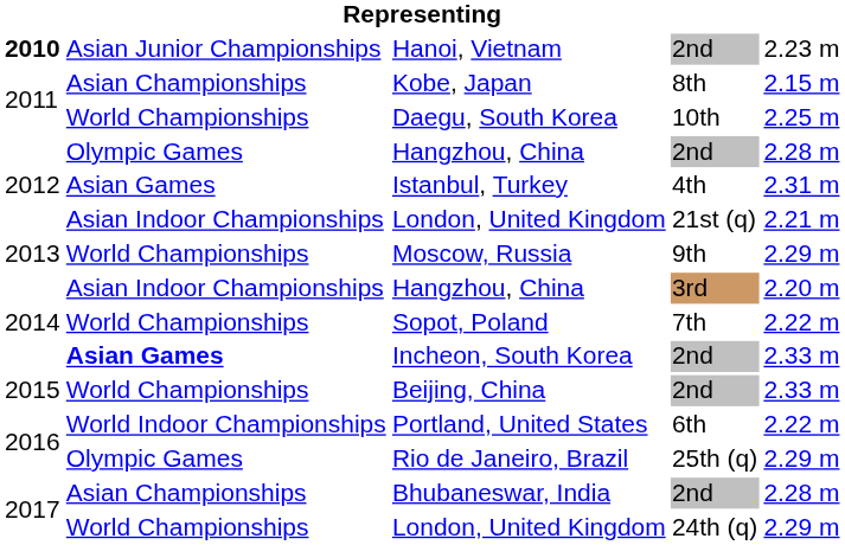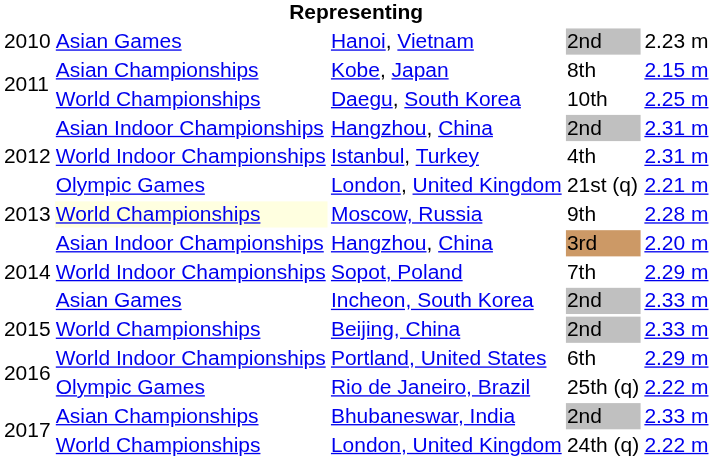Hanoi, Vietnam | column 1: bold -> normal
Hanoi, Vietnam | column 2: Asian Junior Championships -> Asian Games
Hangzhou, China / 2nd | column 2: Olympic Games -> Asian Indoor Championships
Hangzhou, China / 2nd | column 5: 2.28 m -> 2.31 m
Istanbul, Turkey | column 2: Asian Games -> World Indoor Championships
London, United Kingdom / 21st (q) | column 2: Asian Indoor Championships -> Olympic Games
Moscow, Russia | column 2: no background -> lightyellow background
Moscow, Russia | column 5: 2.29 m -> 2.28 m
Sopot, Poland | column 2: World Championships -> World Indoor Championships
Sopot, Poland | column 5: 2.22 m -> 2.29 m
Incheon, South Korea | column 2: bold -> normal
Portland, United States | column 5: 2.22 m -> 2.29 m
Rio de Janeiro, Brazil | column 5: 2.29 m -> 2.22 m
Bhubaneswar, India | column 5: 2.28 m -> 2.33 m
London, United Kingdom / 24th (q) | column 5: 2.29 m -> 2.22 m
